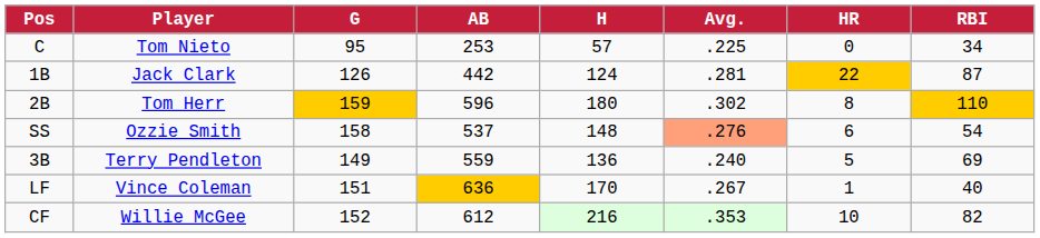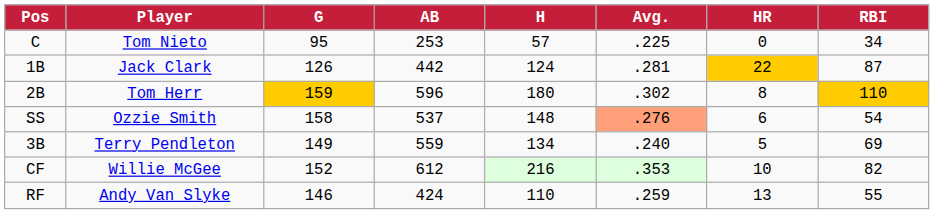3B | H: 136 -> 134
- row: LF | Vince Coleman | 151 | 636 | 170 | .267 | 1 | 40
+ row: RF | Andy Van Slyke | 146 | 424 | 110 | .259 | 13 | 55
